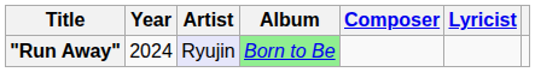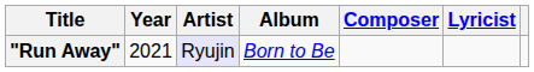"Run Away" | Year: 2024 -> 2021
"Run Away" | Album: lightgreen background -> no background
